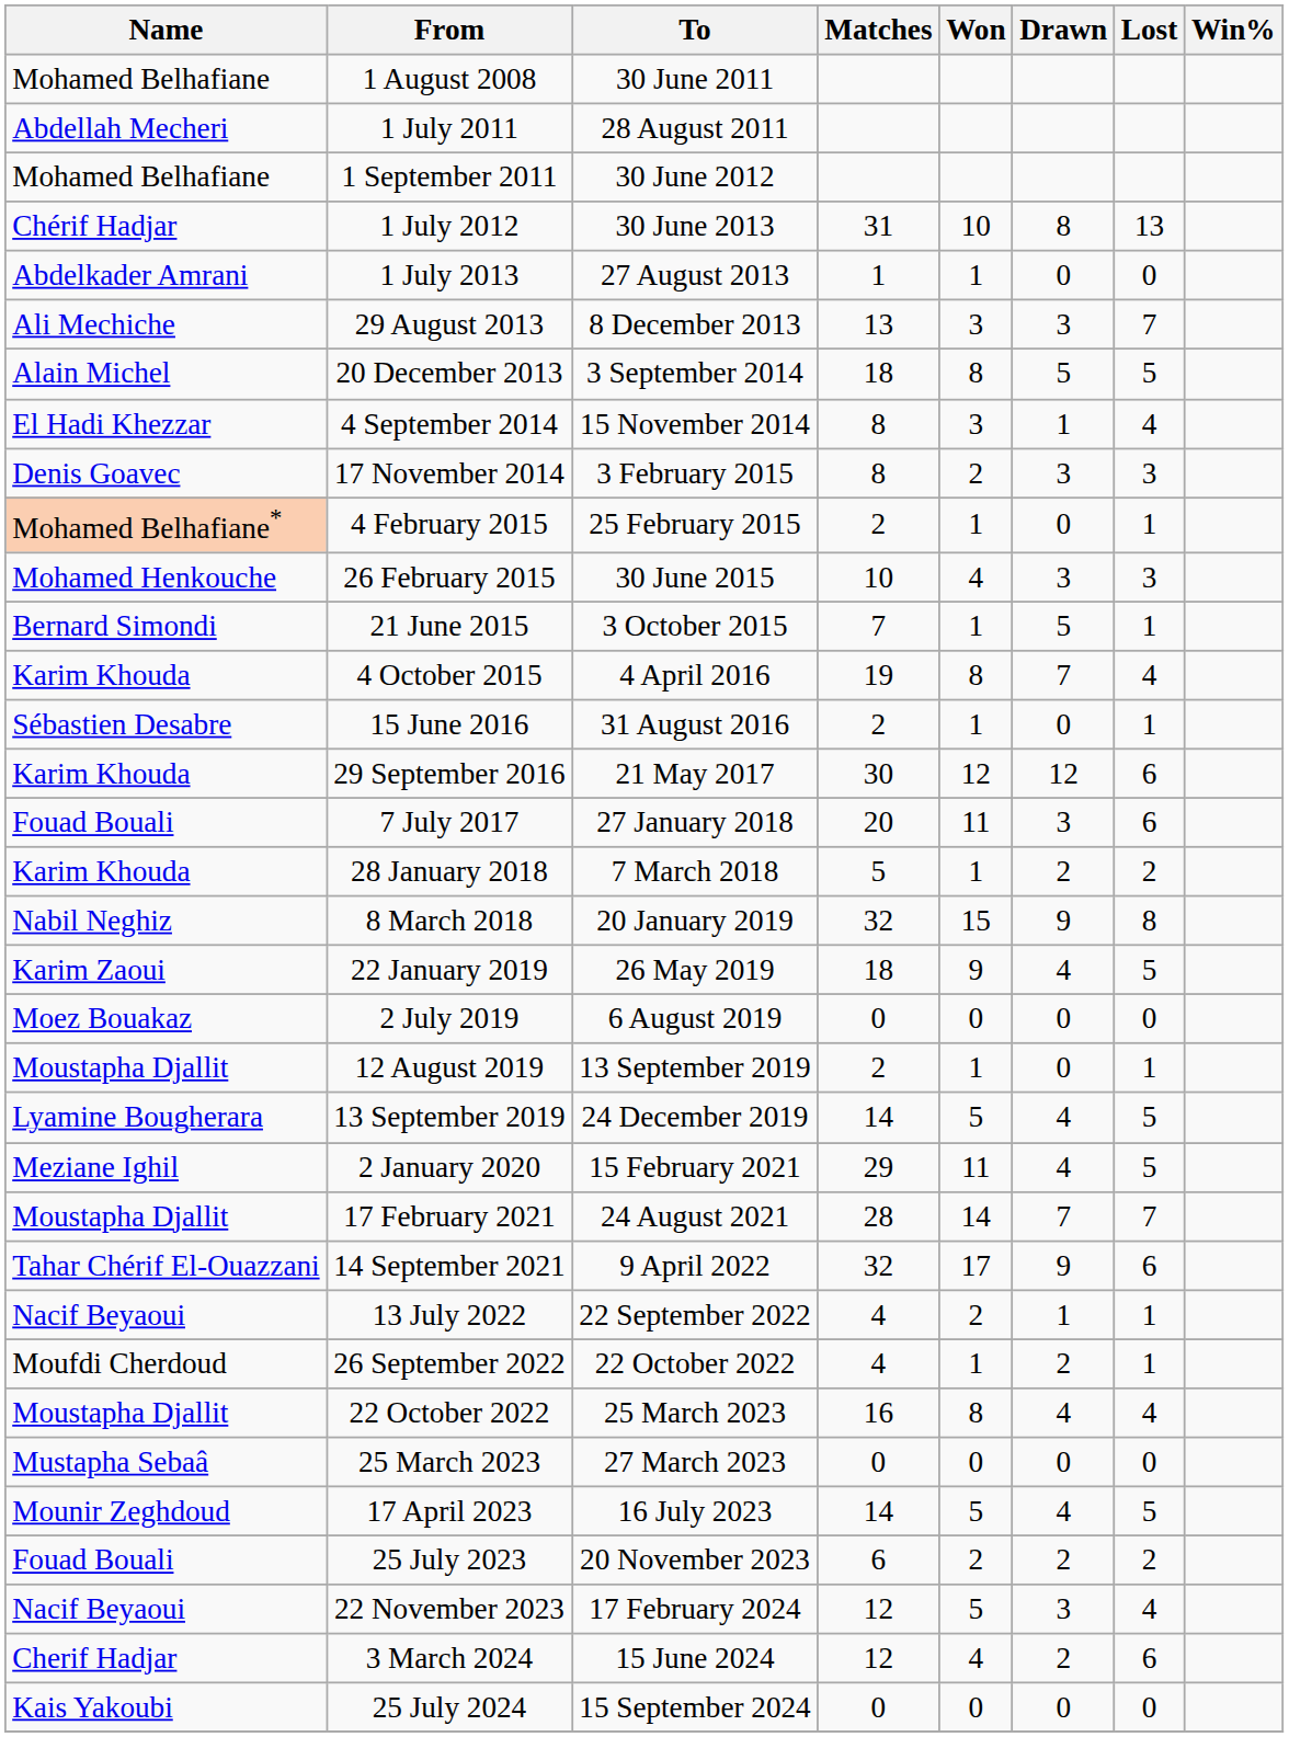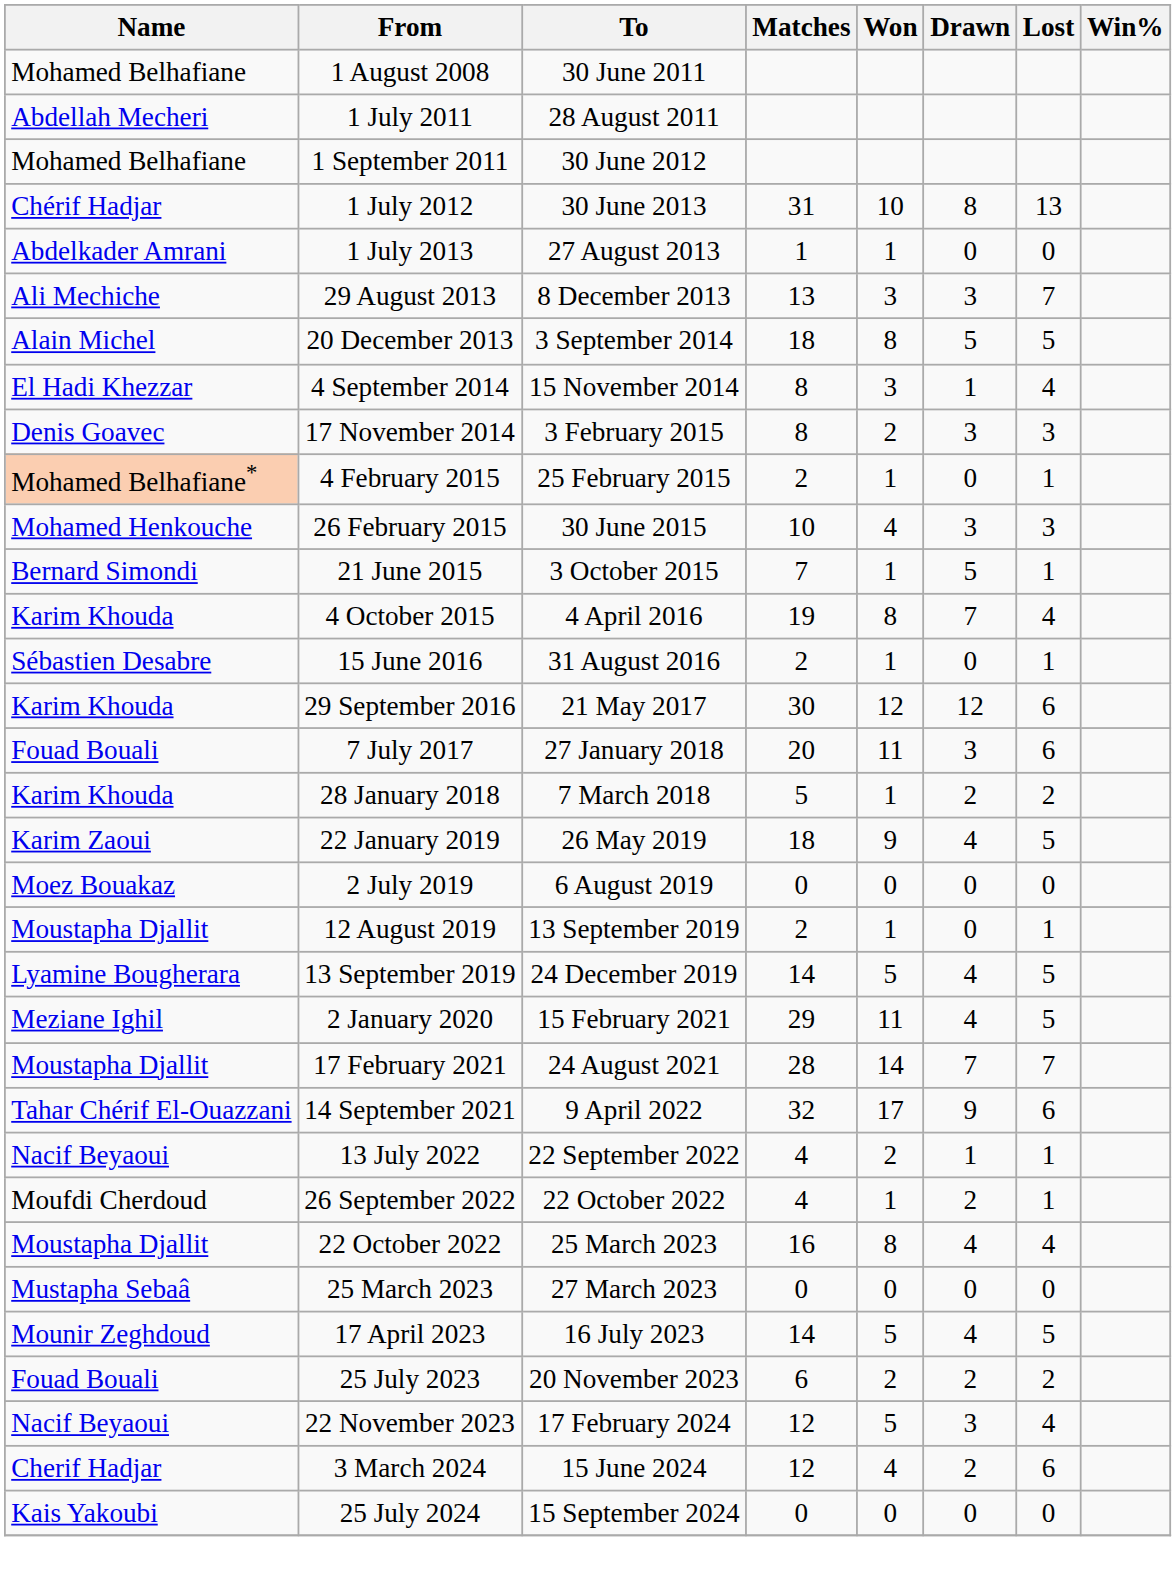- row: Nabil Neghiz | 8 March 2018 | 20 January 2019 | 32 | 15 | 9 | 8
